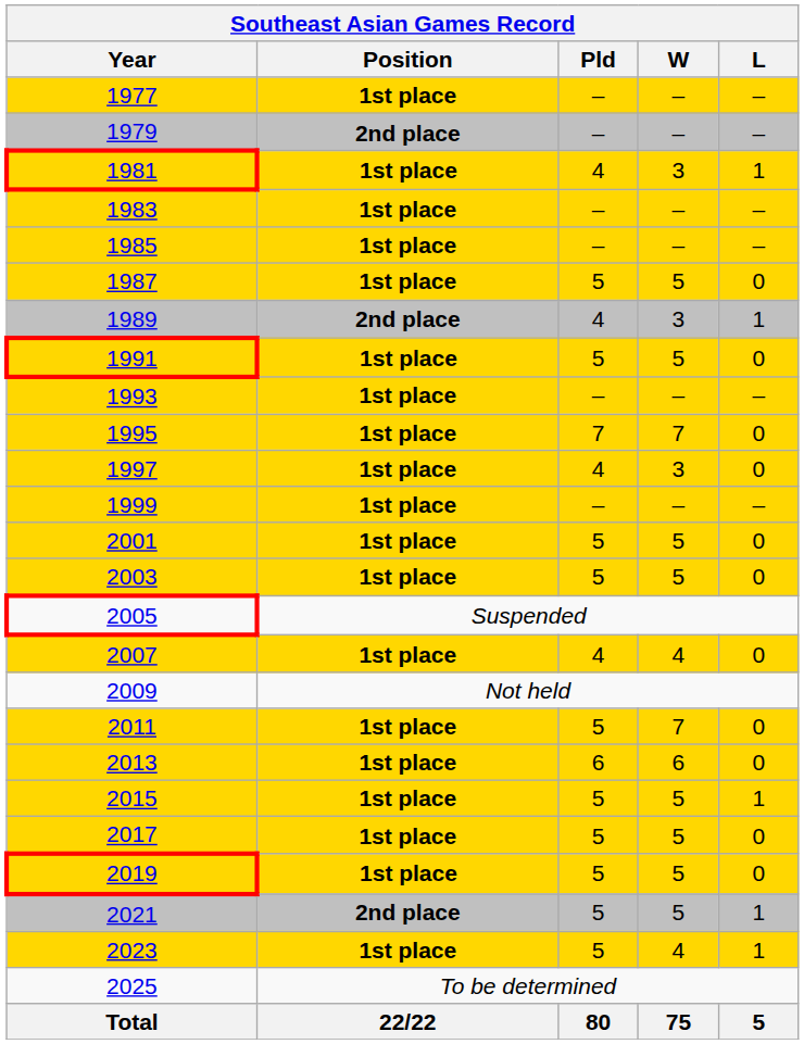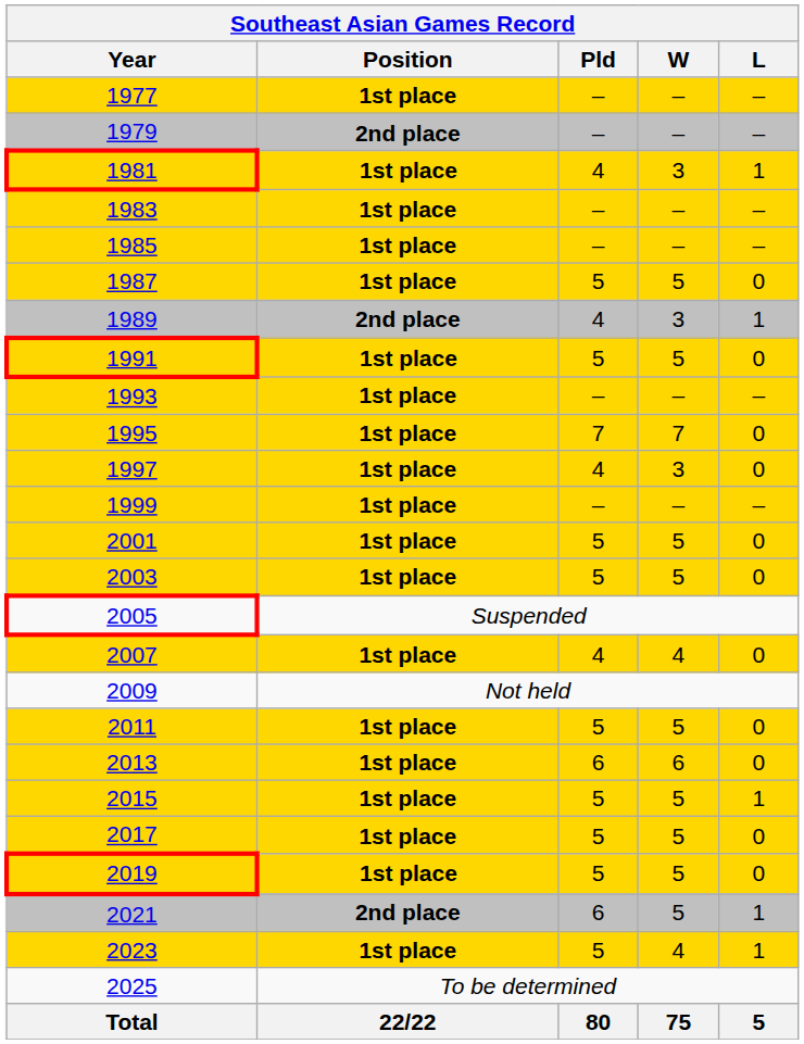2011 | W: 7 -> 5
2021 | Pld: 5 -> 6
